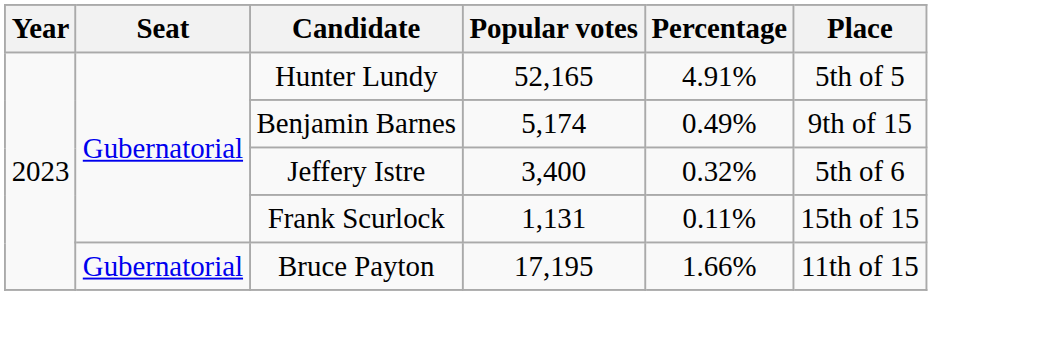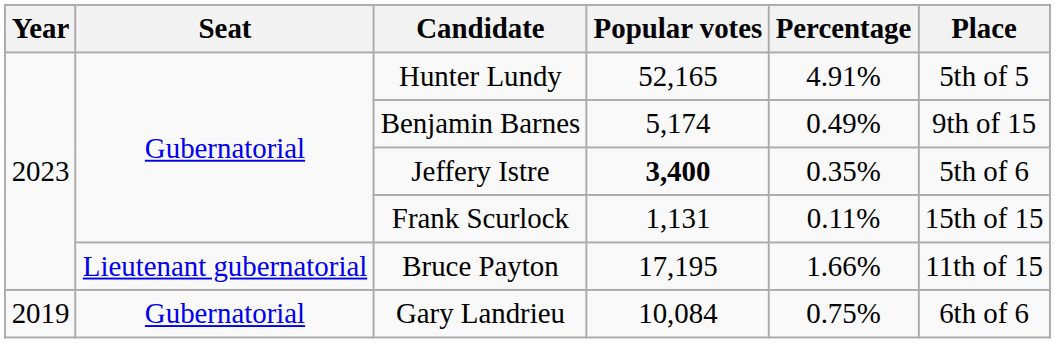Jeffery Istre | Popular votes: normal -> bold
Jeffery Istre | Percentage: 0.32% -> 0.35%
Bruce Payton | Seat: Gubernatorial -> Lieutenant gubernatorial
+ row: 2019 | Gubernatorial | Gary Landrieu | 10,084 | 0.75% | 6th of 6
